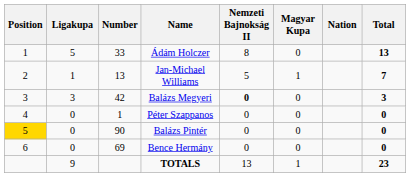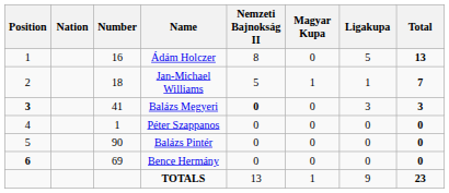columns swapped: Nation <-> Ligakupa
Ádám Holczer | Number: 33 -> 16
Jan-Michael Williams | Number: 13 -> 18
Balázs Megyeri | Position: normal -> bold
Balázs Megyeri | Number: 42 -> 41
Balázs Pintér | Position: gold background -> no background
Bence Hermány | Position: normal -> bold
